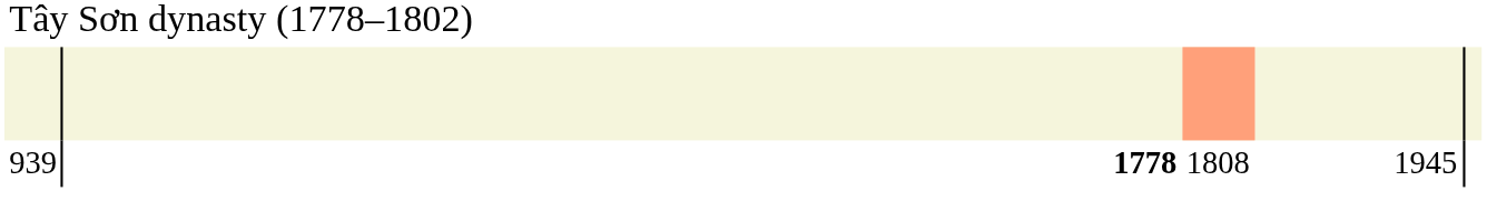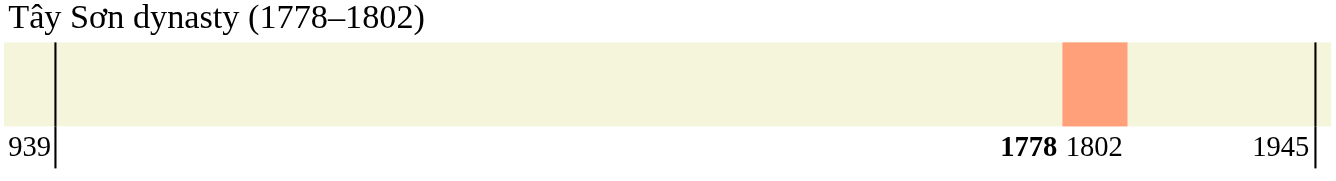939 | column 3: 1808 -> 1802
